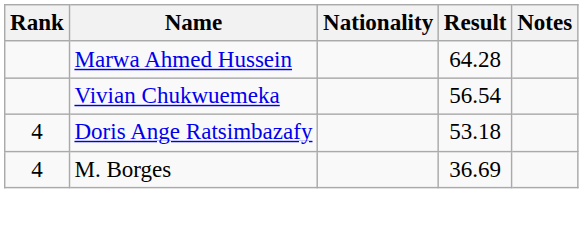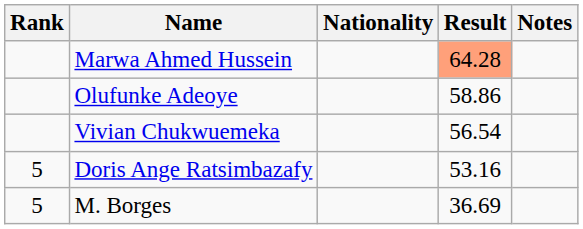Marwa Ahmed Hussein | Result: no background -> lightsalmon background
+ row: Olufunke Adeoye | 58.86
Doris Ange Ratsimbazafy | Rank: 4 -> 5
Doris Ange Ratsimbazafy | Result: 53.18 -> 53.16
M. Borges | Rank: 4 -> 5
